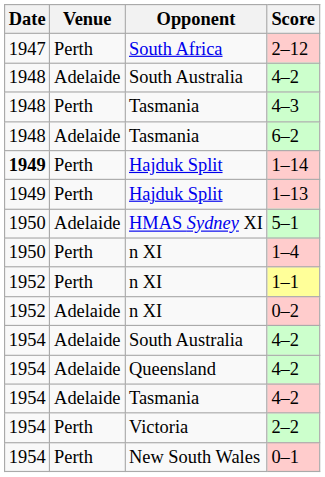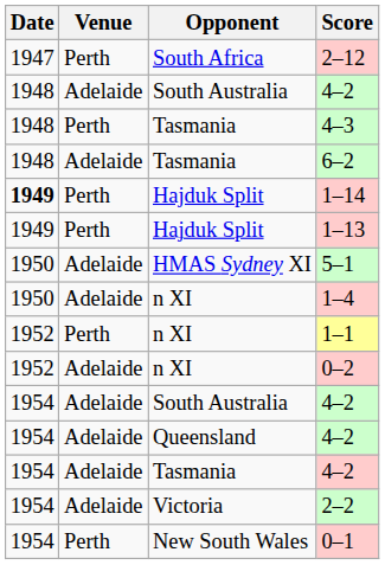1–4 | Venue: Perth -> Adelaide
2–2 | Venue: Perth -> Adelaide
